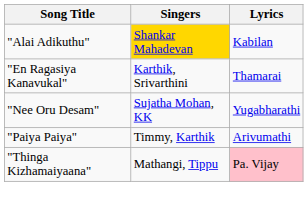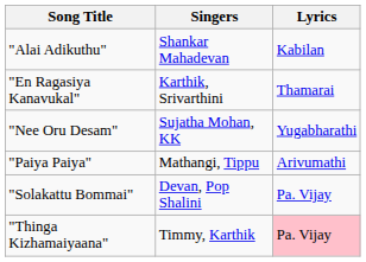"Alai Adikuthu" | Singers: gold background -> no background
"Paiya Paiya" | Singers: Timmy, Karthik -> Mathangi, Tippu
+ row: "Solakattu Bommai" | Devan, Pop Shalini | Pa. Vijay
"Thinga Kizhamaiyaana" | Singers: Mathangi, Tippu -> Timmy, Karthik
